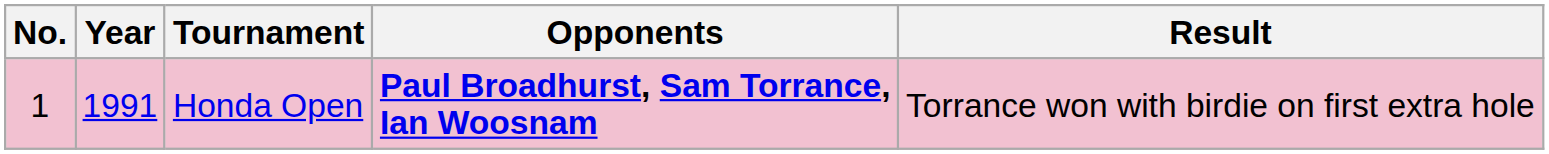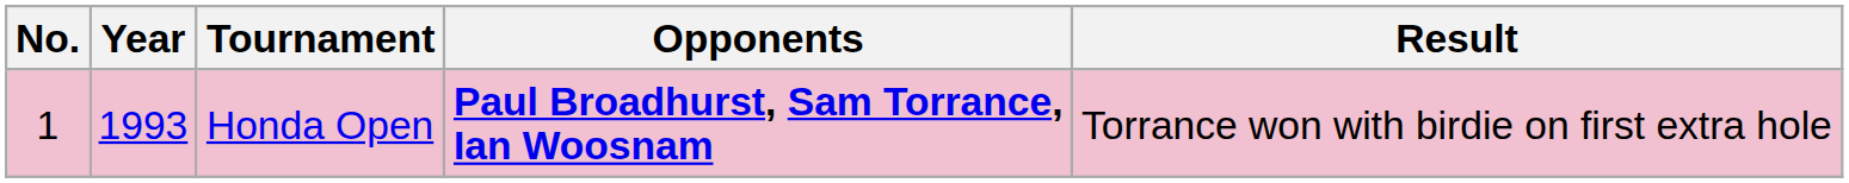Honda Open | Year: 1991 -> 1993
